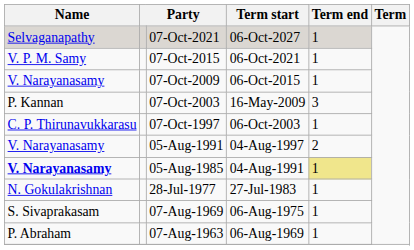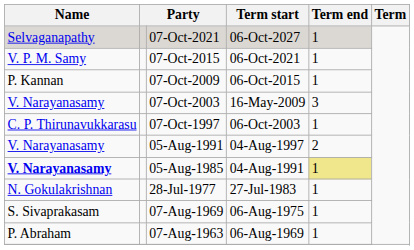07-Oct-2009 | Name: V. Narayanasamy -> P. Kannan
07-Oct-2003 | Name: P. Kannan -> V. Narayanasamy
